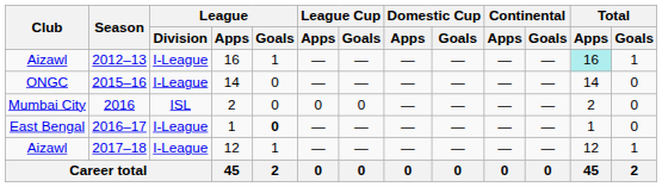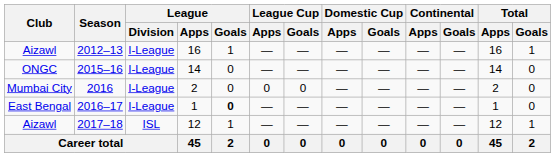2012–13 | Total / Apps: paleturquoise background -> no background
2016 | League / Division: ISL -> I-League
2017–18 | League / Division: I-League -> ISL
